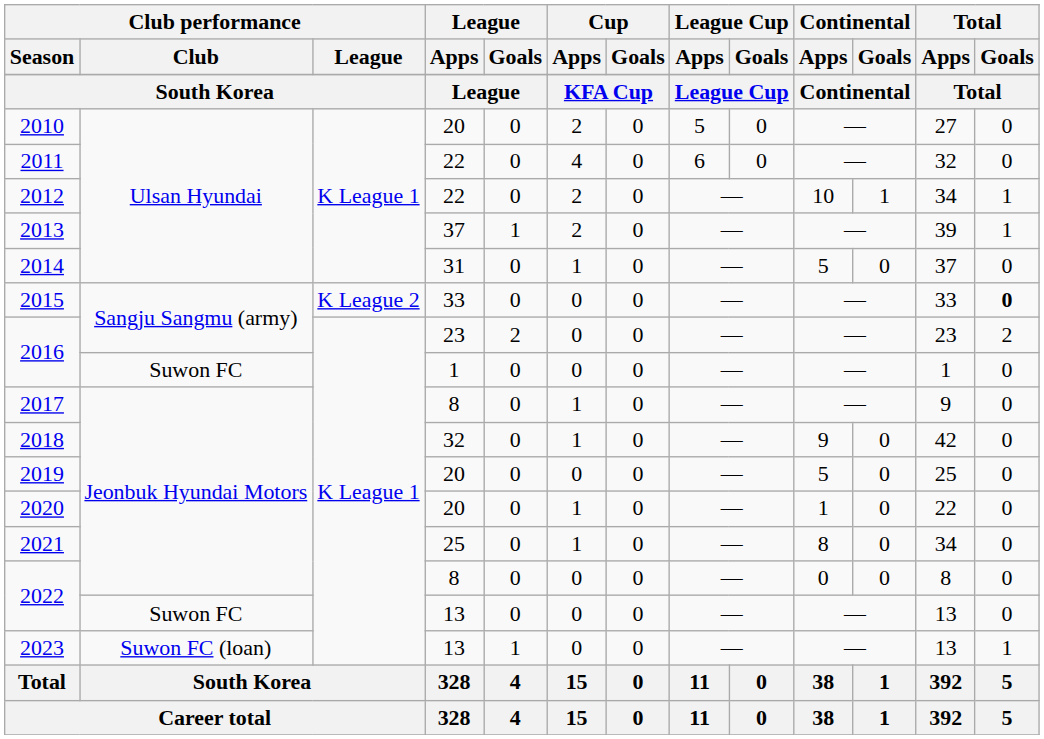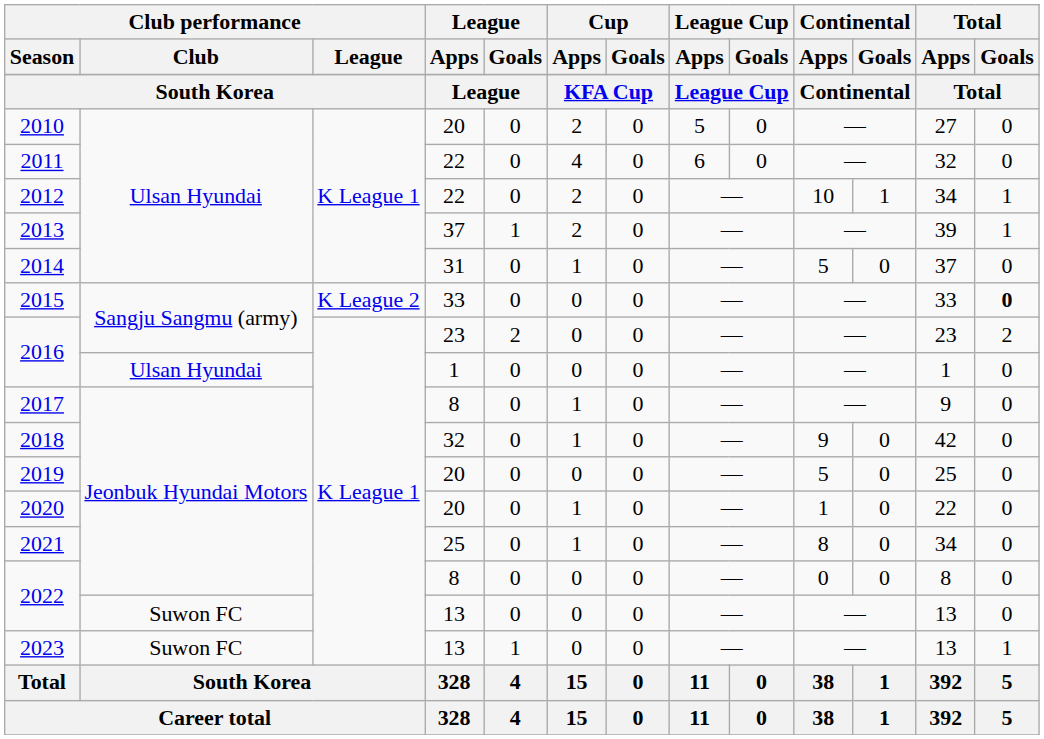2016 / 1 | Club performance / Club: Suwon FC -> Ulsan Hyundai
2023 | Club performance / Club: Suwon FC (loan) -> Suwon FC
